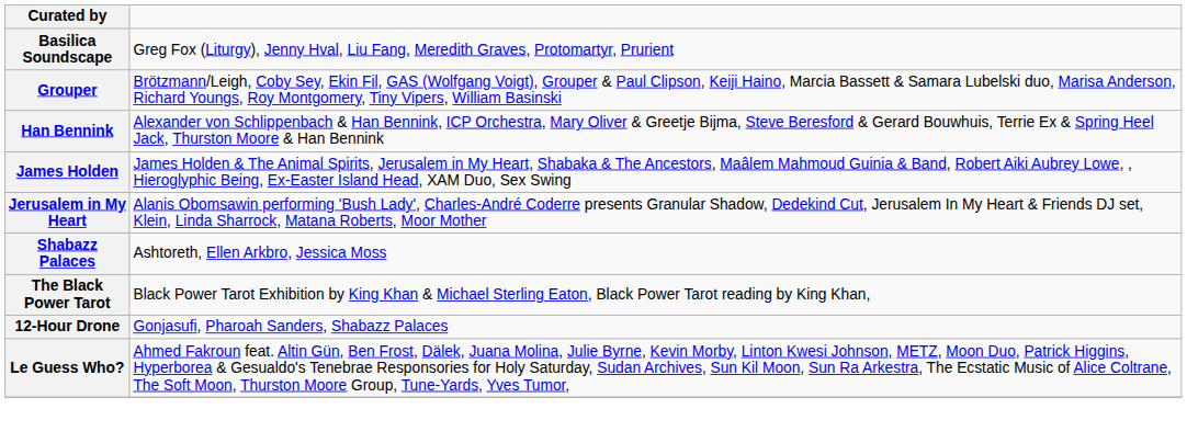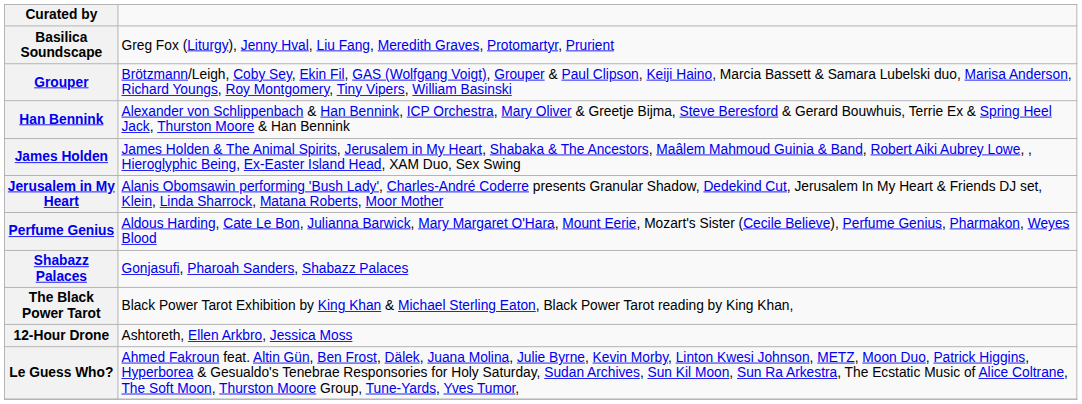+ row: Perfume Genius | Aldous Harding, Cate Le Bon, Julianna Barwick, Mary Margaret O'Hara, Mount Eerie, Mozart's Sister (Cecile Believe), Perfume Genius, Pharmakon, Weyes Blood
Shabazz Palaces | column 2: Ashtoreth, Ellen Arkbro, Jessica Moss -> Gonjasufi, Pharoah Sanders, Shabazz Palaces
12-Hour Drone | column 2: Gonjasufi, Pharoah Sanders, Shabazz Palaces -> Ashtoreth, Ellen Arkbro, Jessica Moss
